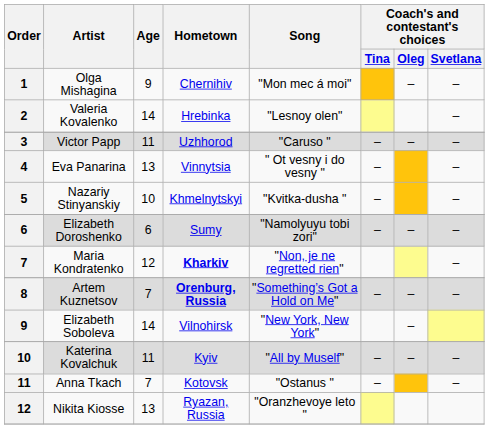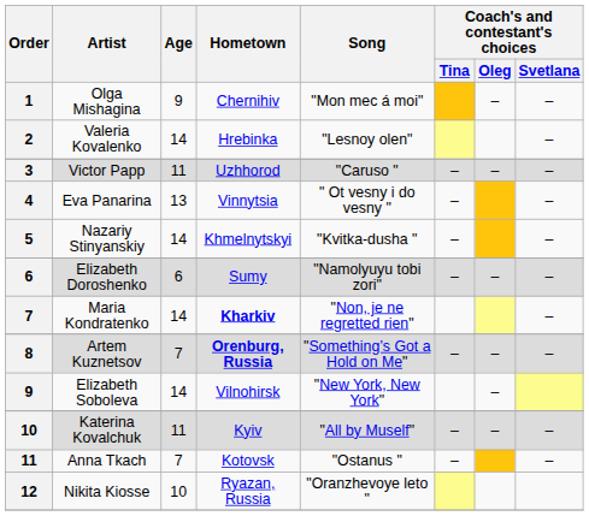Nazariy Stinyanskiy | Age: 10 -> 14
Maria Kondratenko | Age: 12 -> 14
Nikita Kiosse | Age: 13 -> 10
